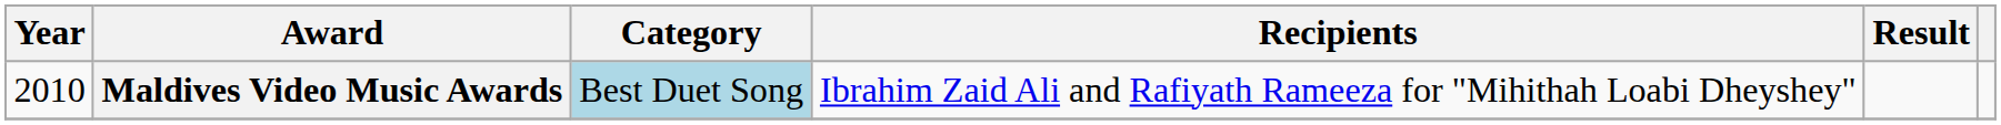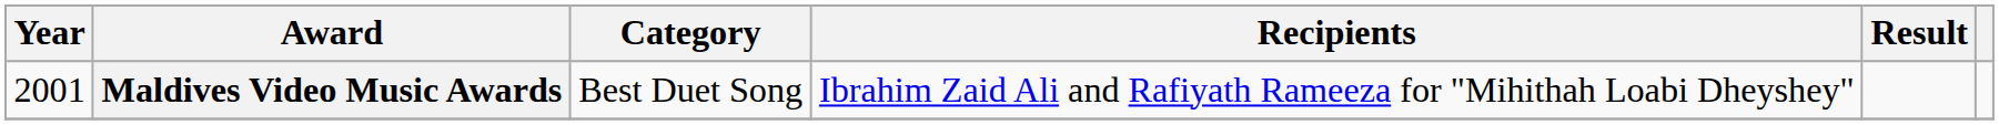Maldives Video Music Awards | Year: 2010 -> 2001
Maldives Video Music Awards | Category: lightblue background -> no background
